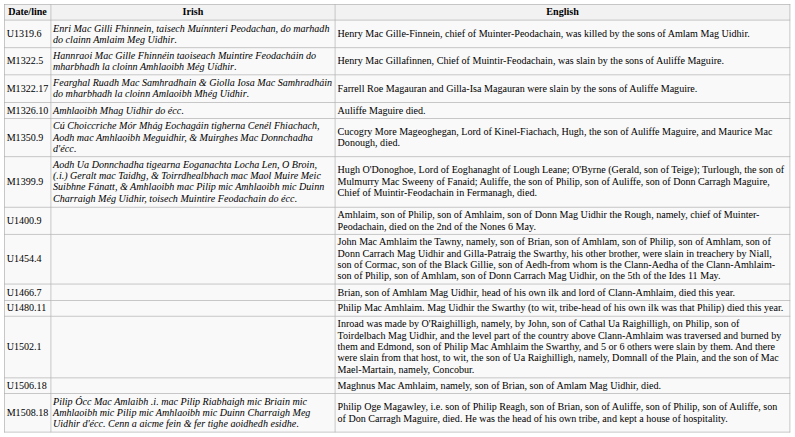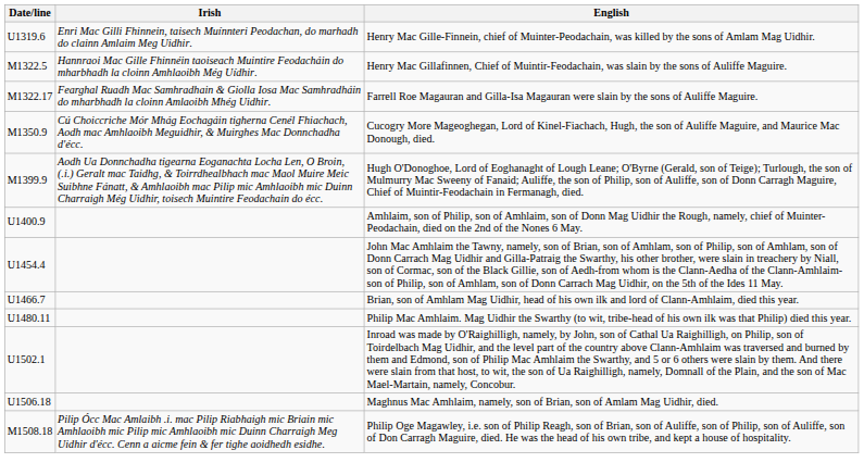- row: M1326.10 | Amhlaoibh Mhag Uidhir do écc. | Auliffe Maguire died.
